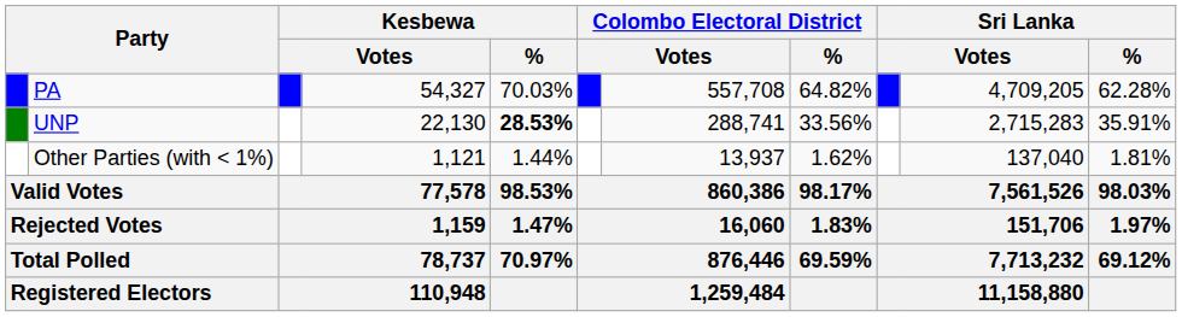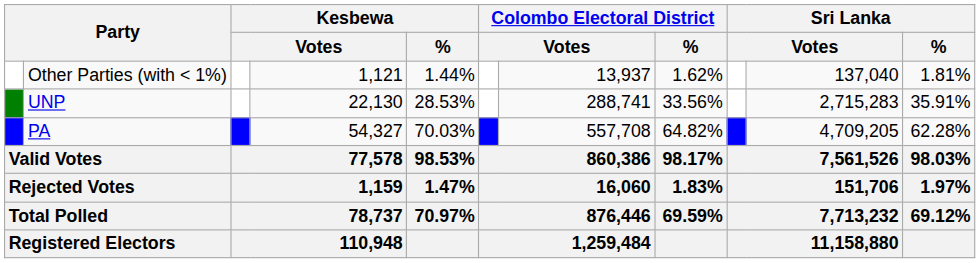rows swapped: PA <-> Other Parties (with < 1%)
UNP | Kesbewa / %: bold -> normal
